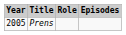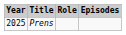Prens | Year: 2005 -> 2025
